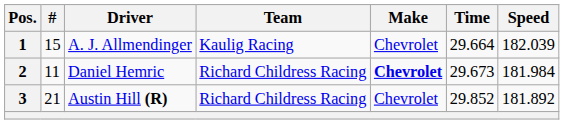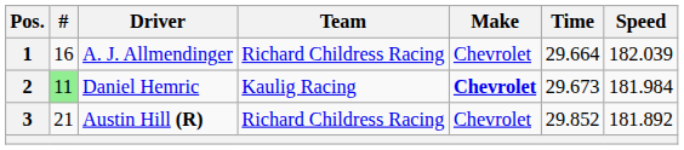1 | #: 15 -> 16
1 | Team: Kaulig Racing -> Richard Childress Racing
2 | #: no background -> lightgreen background
2 | Team: Richard Childress Racing -> Kaulig Racing
